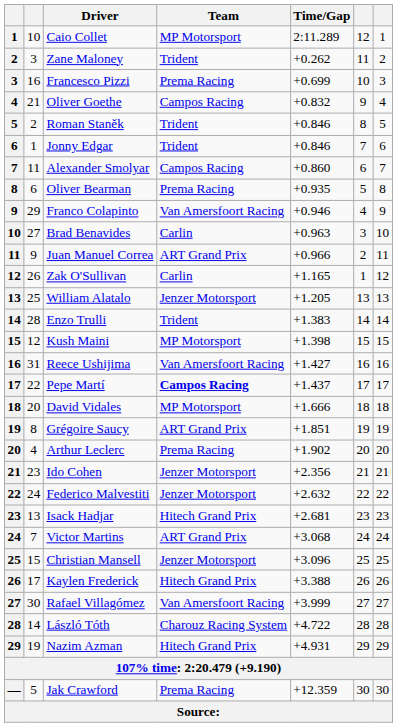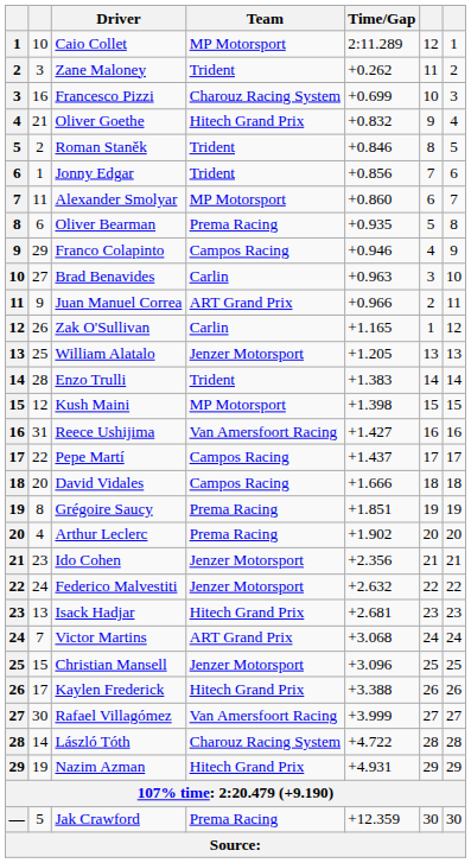Francesco Pizzi | Team: Prema Racing -> Charouz Racing System
Oliver Goethe | Team: Campos Racing -> Hitech Grand Prix
Jonny Edgar | Time/Gap: +0.846 -> +0.856
Alexander Smolyar | Team: Campos Racing -> MP Motorsport
Franco Colapinto | Team: Van Amersfoort Racing -> Campos Racing
Pepe Martí | Team: bold -> normal
David Vidales | Team: MP Motorsport -> Campos Racing
Grégoire Saucy | Team: ART Grand Prix -> Prema Racing
